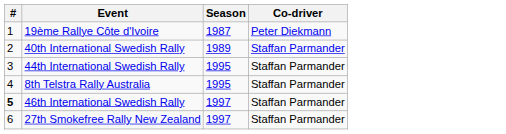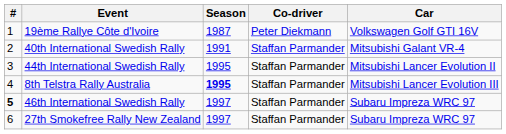+ column: Car | Volkswagen Golf GTI 16V | Mitsubishi Galant VR-4 | Mitsubishi Lancer Evolution II | Mitsubishi Lancer Evolution III | Subaru Impreza WRC 97 | Subaru Impreza WRC 97
40th International Swedish Rally | Season: 1989 -> 1991
8th Telstra Rally Australia | Season: normal -> bold
